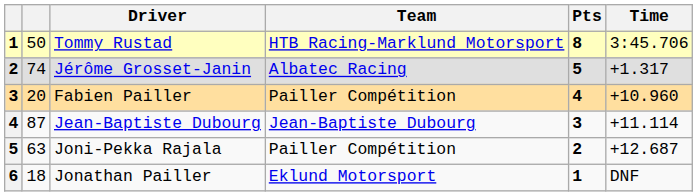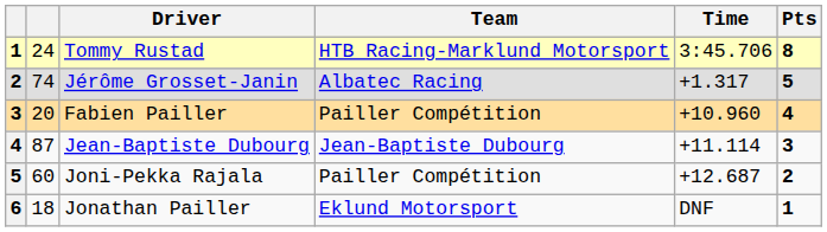columns swapped: Time <-> Pts
Tommy Rustad | column 2: 50 -> 24
Joni-Pekka Rajala | column 2: 63 -> 60
